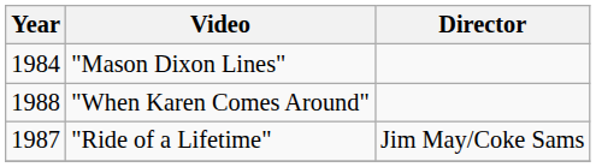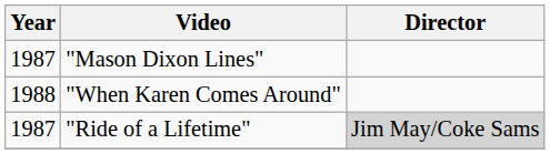"Mason Dixon Lines" | Year: 1984 -> 1987
"Ride of a Lifetime" | Director: no background -> lightgrey background
